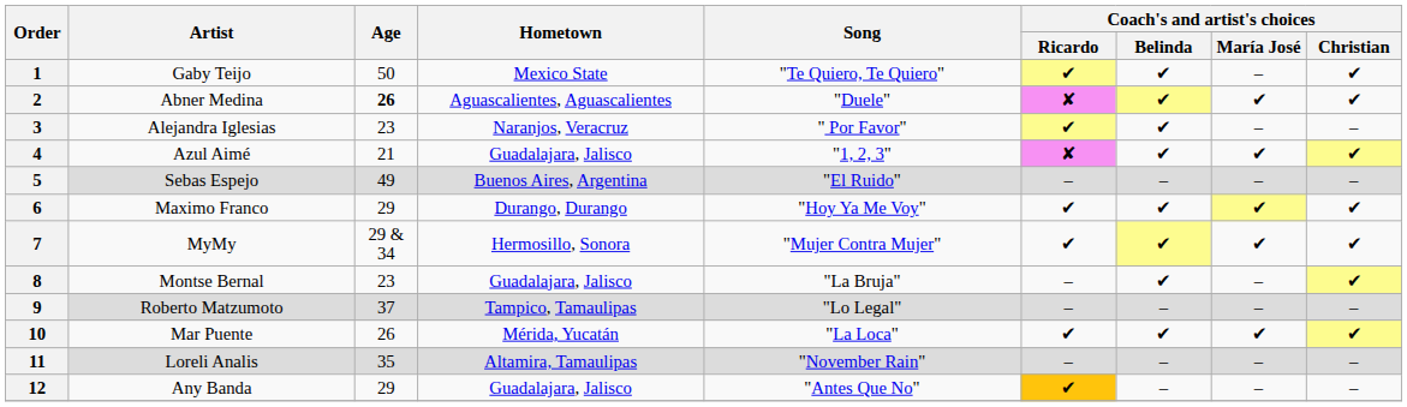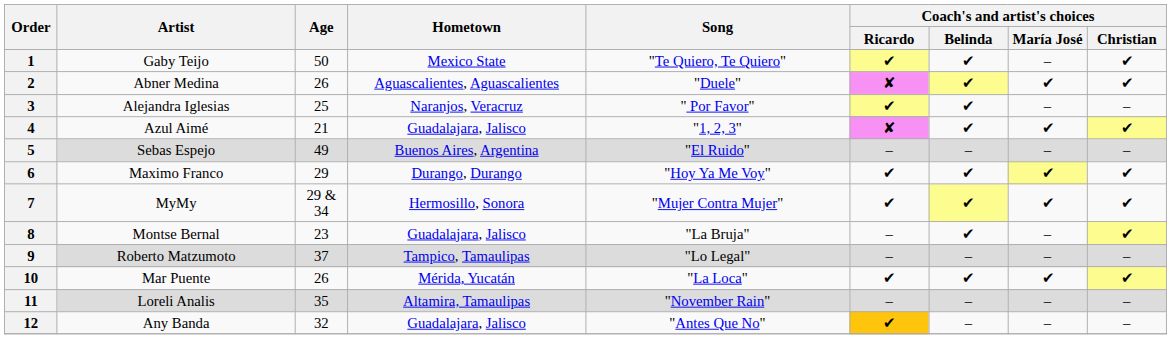2 | Age: bold -> normal
3 | Age: 23 -> 25
12 | Age: 29 -> 32
